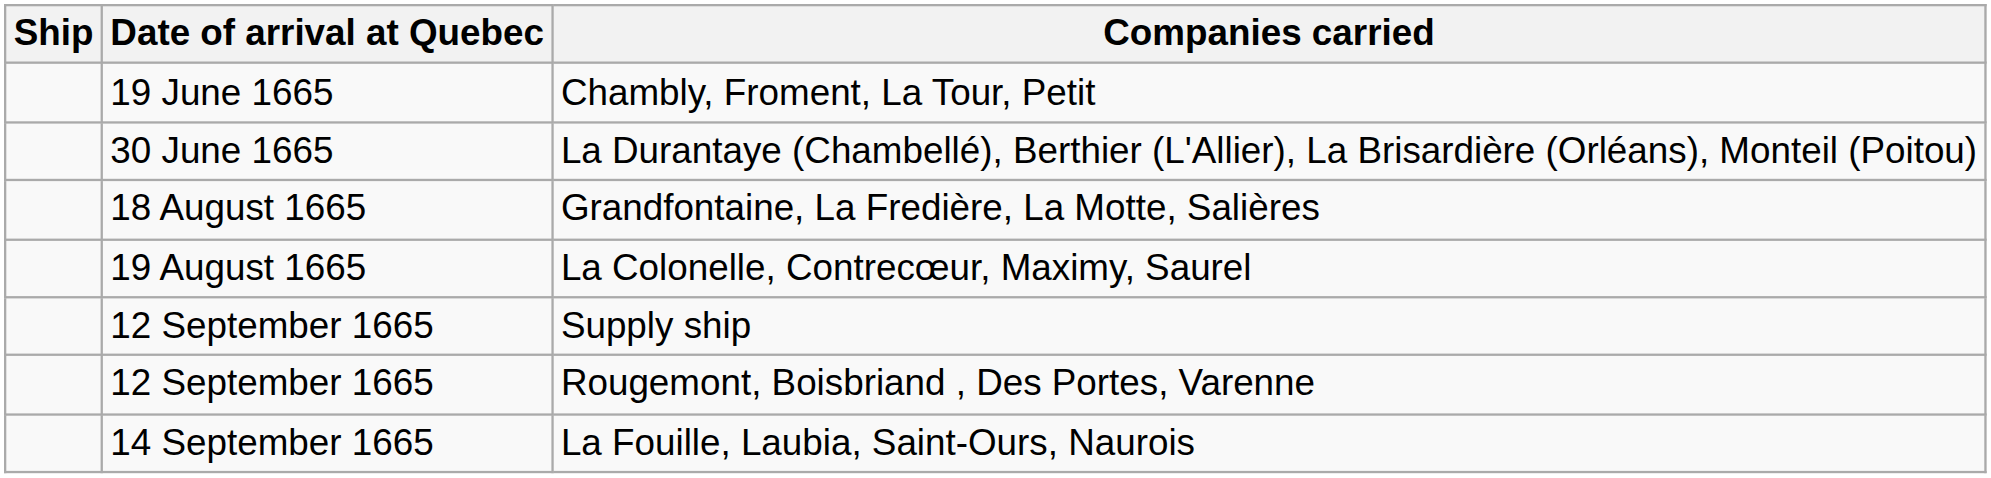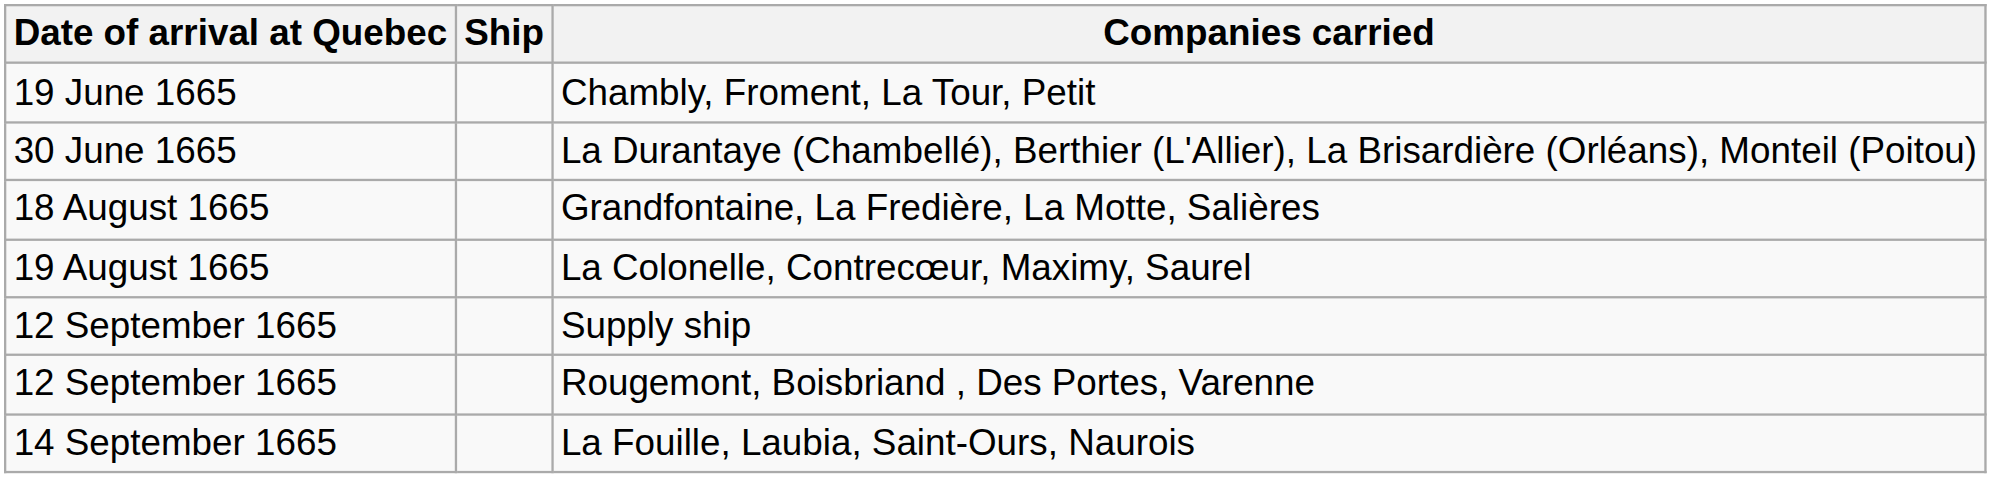columns swapped: Ship <-> Date of arrival at Quebec
